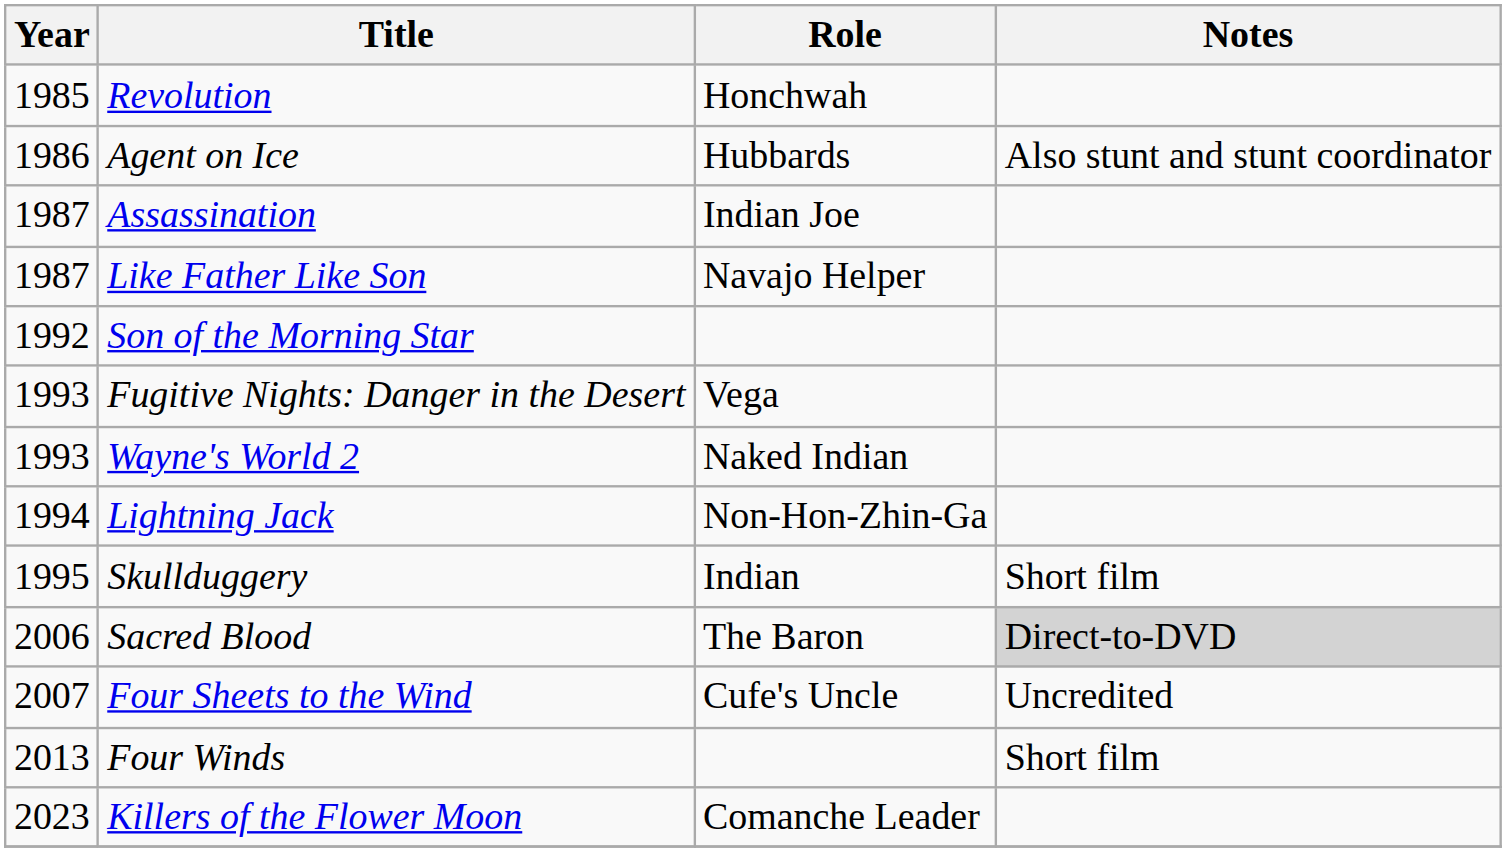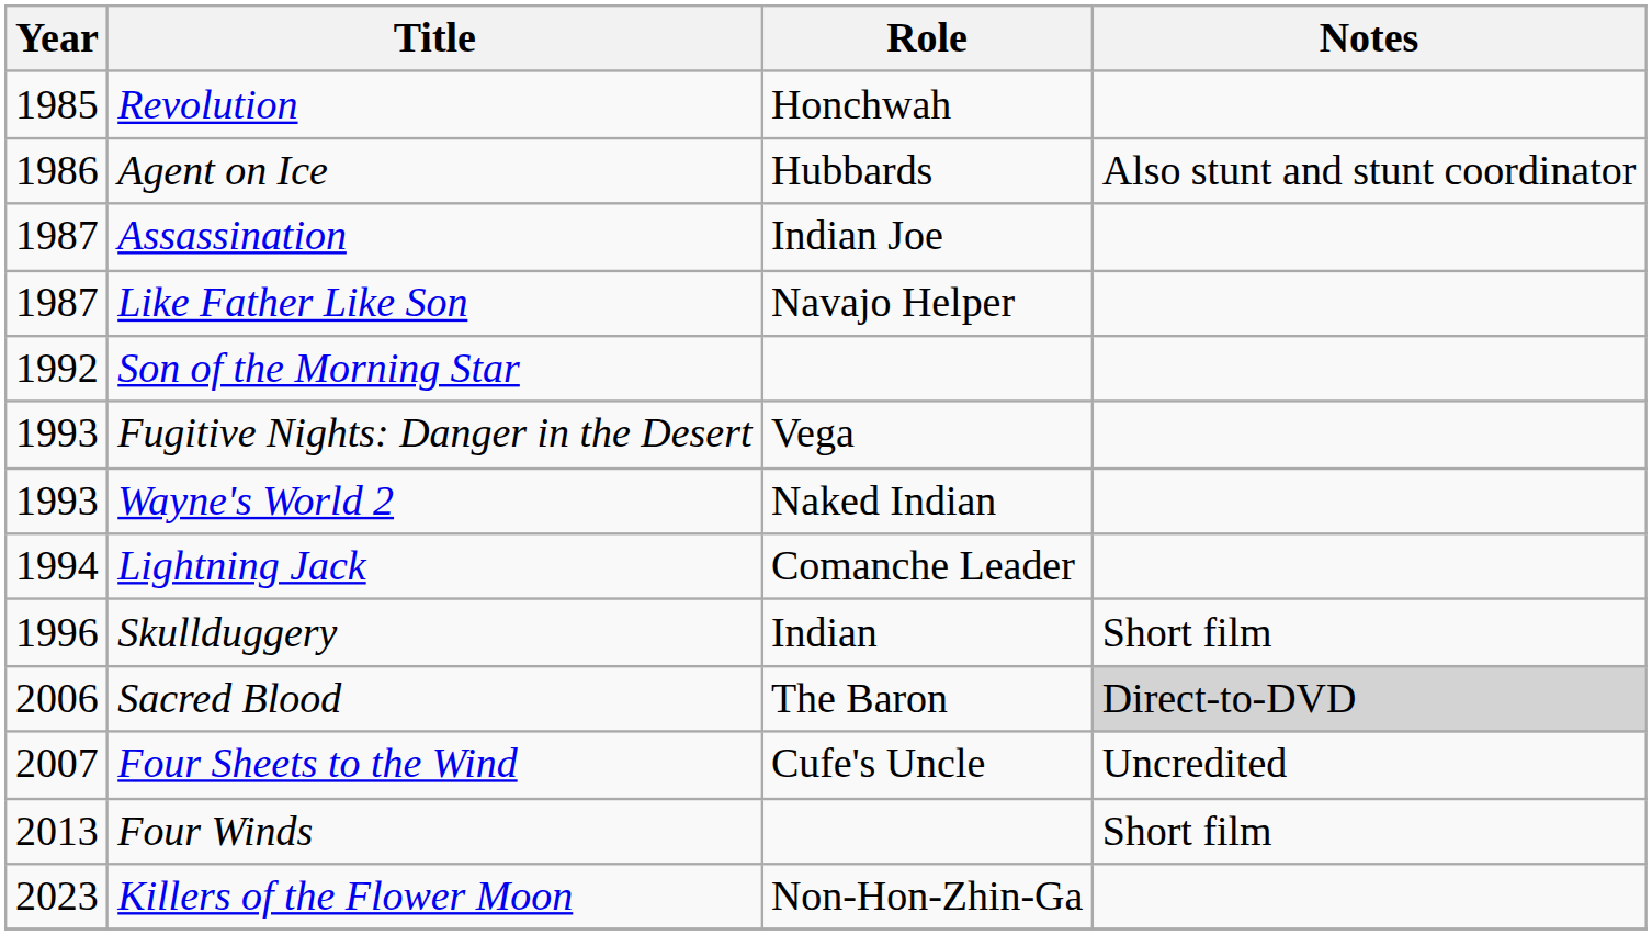Lightning Jack | Role: Non-Hon-Zhin-Ga -> Comanche Leader
Skullduggery | Year: 1995 -> 1996
Killers of the Flower Moon | Role: Comanche Leader -> Non-Hon-Zhin-Ga
